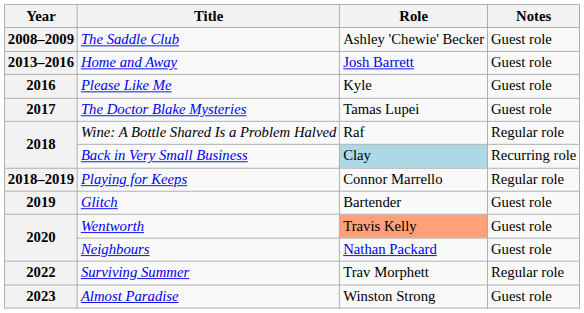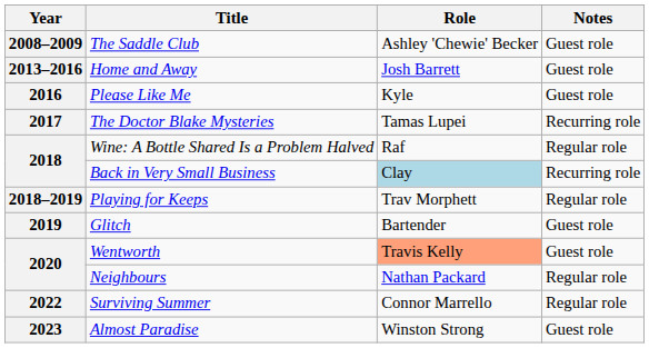The Doctor Blake Mysteries | Notes: Guest role -> Recurring role
Playing for Keeps | Role: Connor Marrello -> Trav Morphett
Neighbours | Notes: Guest role -> Regular role
Surviving Summer | Role: Trav Morphett -> Connor Marrello
